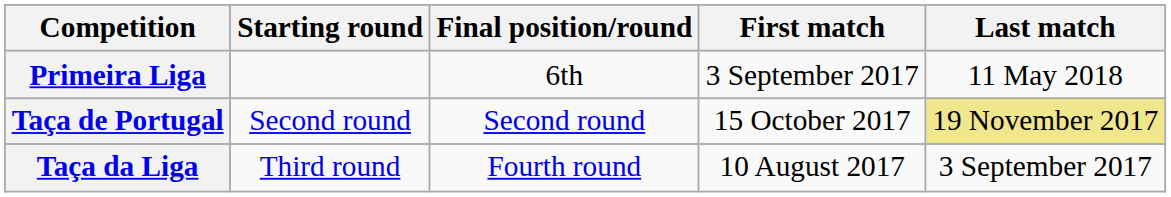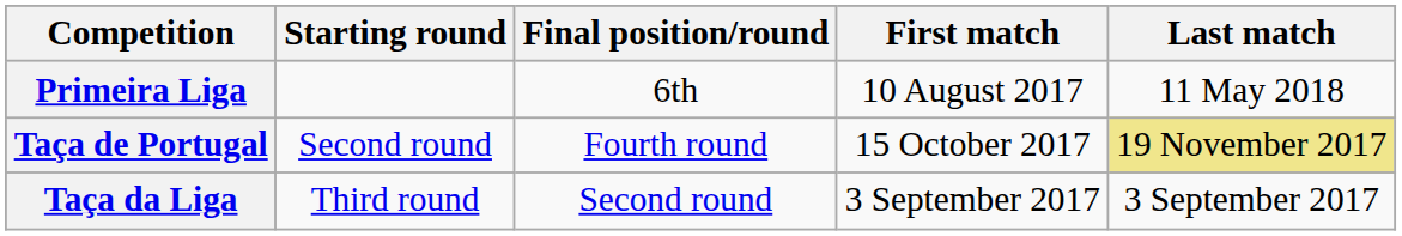Primeira Liga | First match: 3 September 2017 -> 10 August 2017
Taça de Portugal | Final position/round: Second round -> Fourth round
Taça da Liga | Final position/round: Fourth round -> Second round
Taça da Liga | First match: 10 August 2017 -> 3 September 2017
